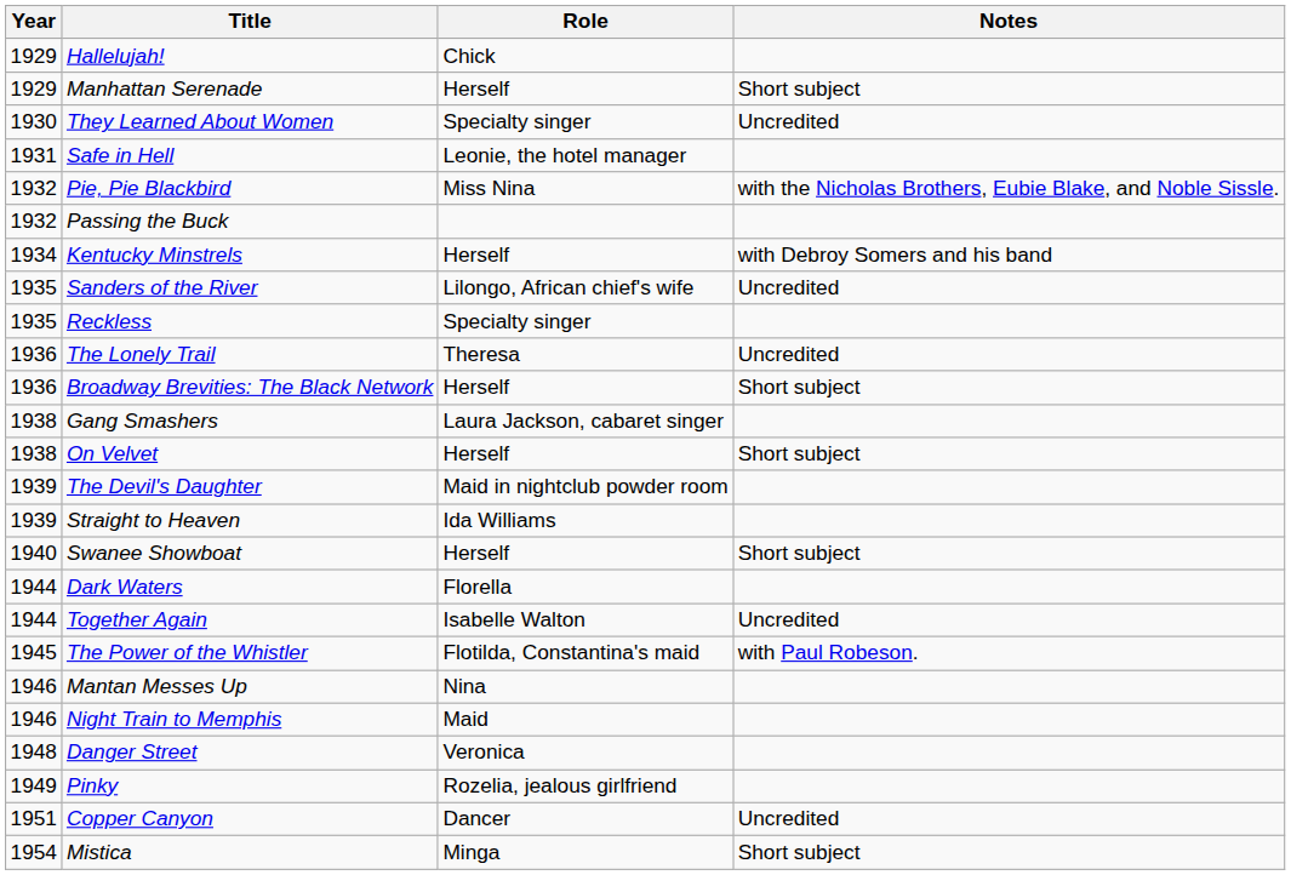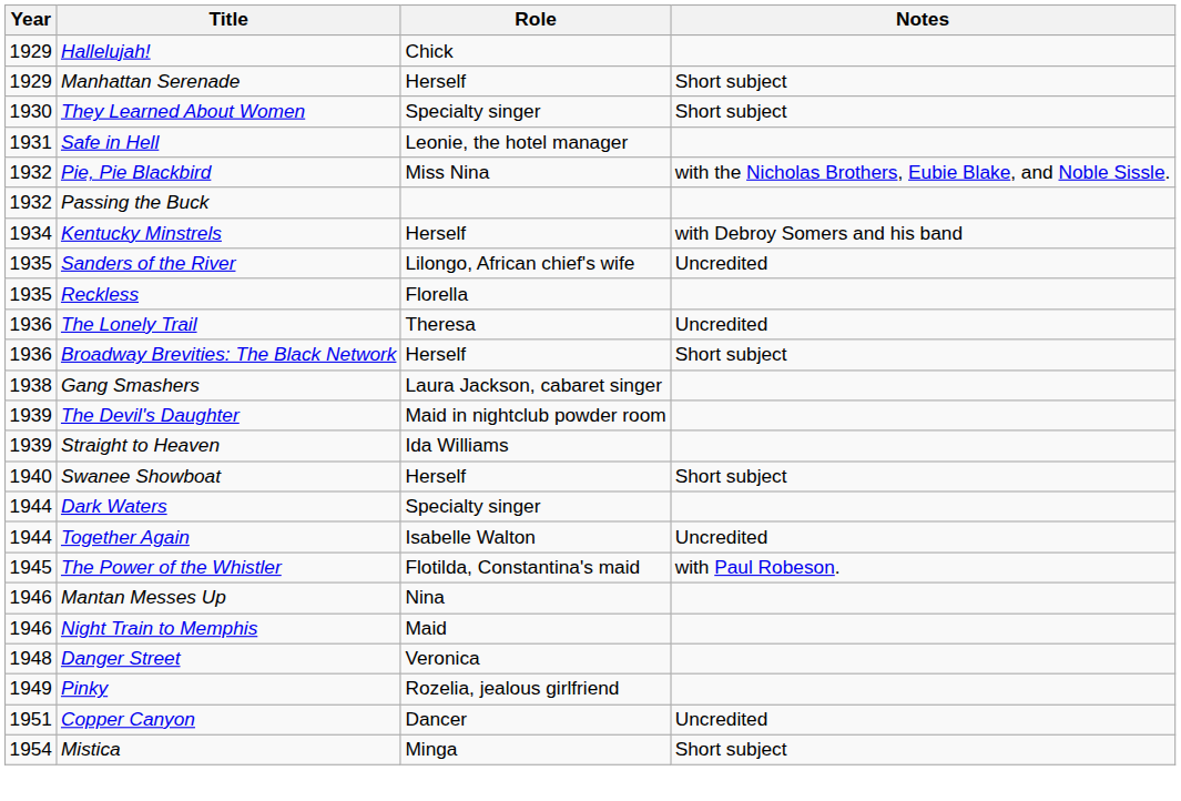They Learned About Women | Notes: Uncredited -> Short subject
Reckless | Role: Specialty singer -> Florella
- row: 1938 | On Velvet | Herself | Short subject
Dark Waters | Role: Florella -> Specialty singer
